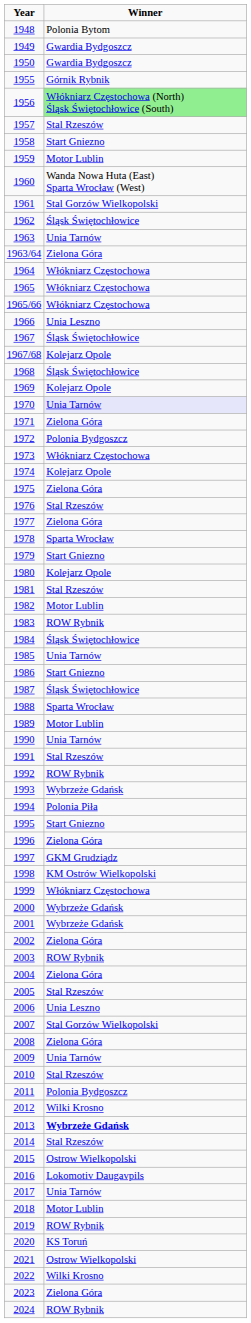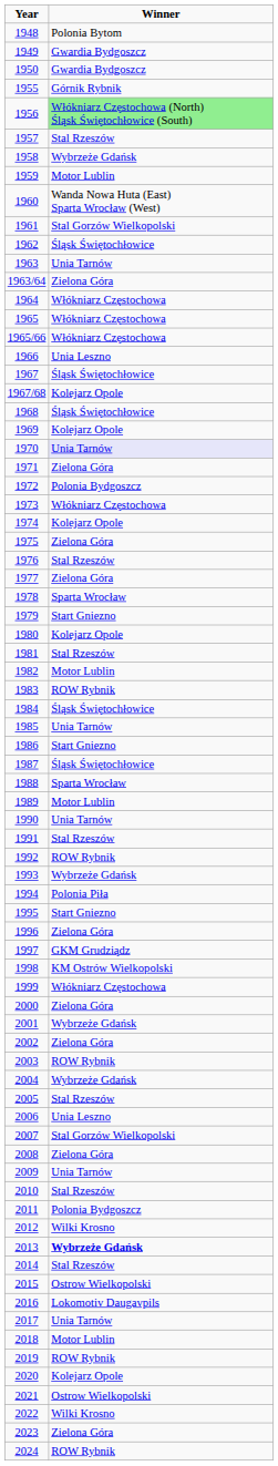1958 | Winner: Start Gniezno -> Wybrzeże Gdańsk
2000 | Winner: Wybrzeże Gdańsk -> Zielona Góra
2004 | Winner: Zielona Góra -> Wybrzeże Gdańsk
2020 | Winner: KS Toruń -> Kolejarz Opole
